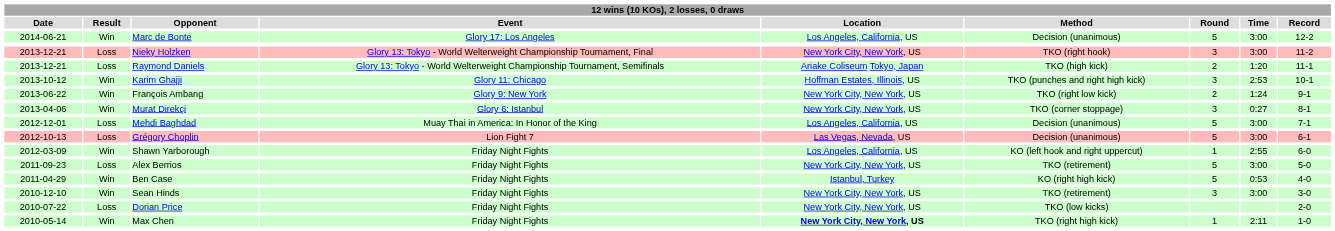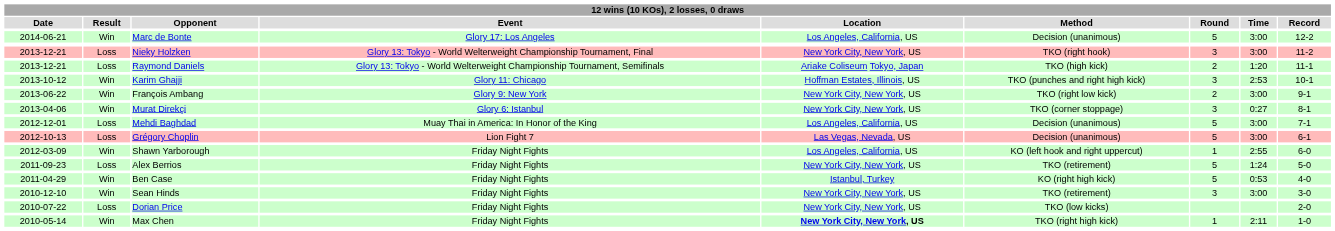François Ambang | Time: 1:24 -> 3:00
Alex Berrios | Time: 3:00 -> 1:24
